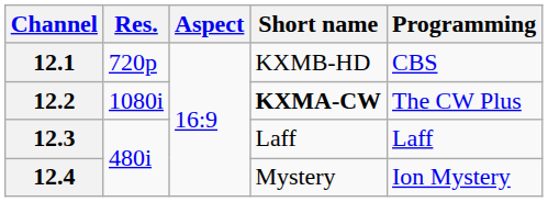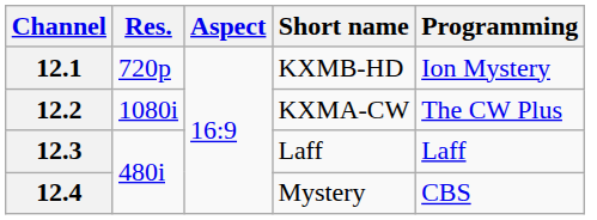12.1 | Programming: CBS -> Ion Mystery
12.2 | Short name: bold -> normal
12.4 | Programming: Ion Mystery -> CBS
